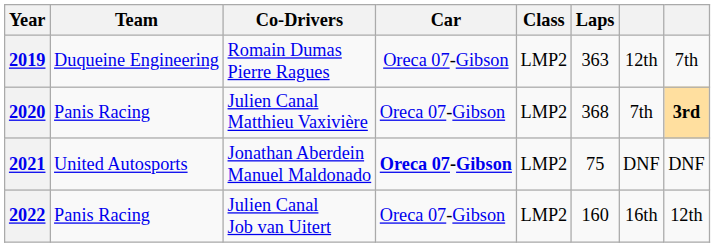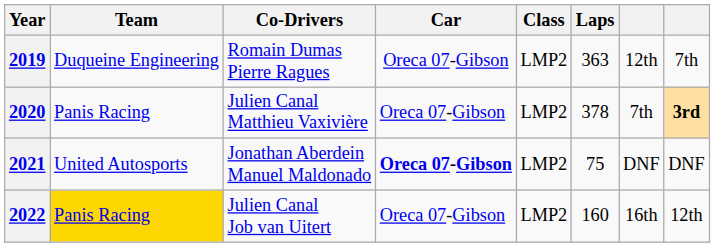2020 | Laps: 368 -> 378
2022 | Team: no background -> gold background
